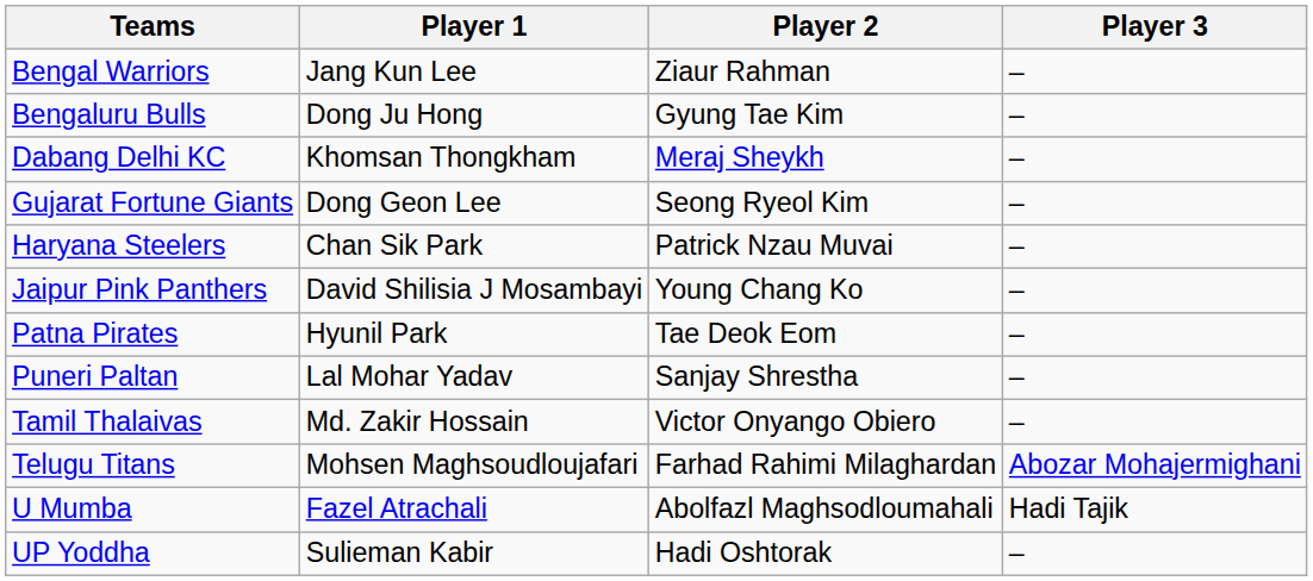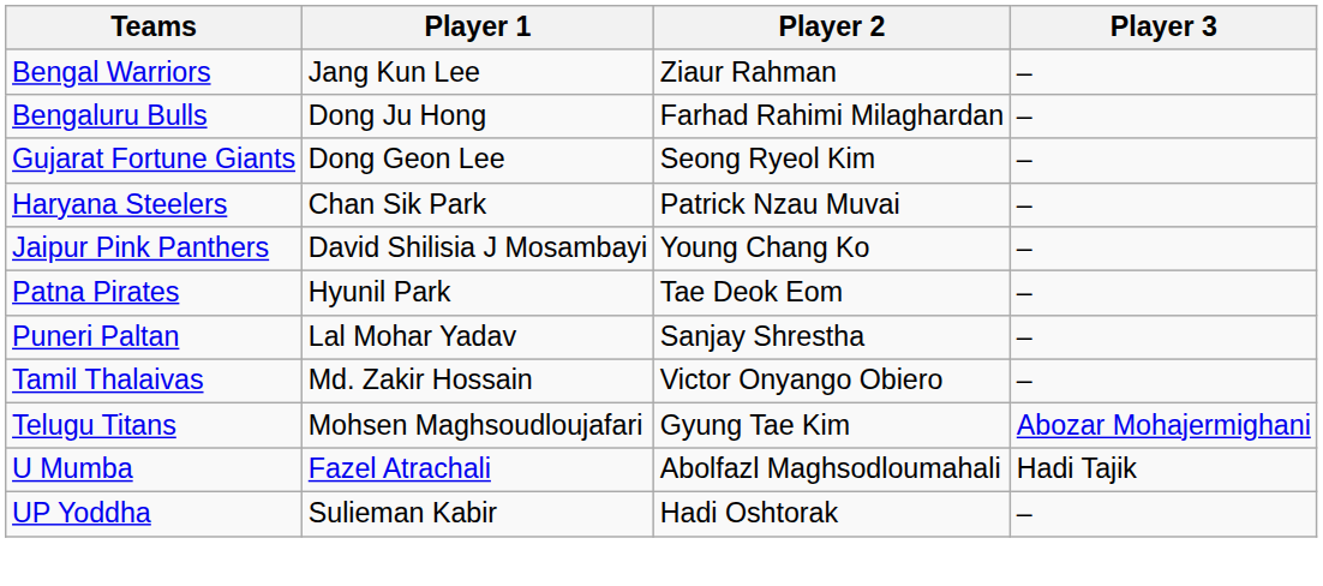Bengaluru Bulls | Player 2: Gyung Tae Kim -> Farhad Rahimi Milaghardan
- row: Dabang Delhi KC | Khomsan Thongkham | Meraj Sheykh | –
Telugu Titans | Player 2: Farhad Rahimi Milaghardan -> Gyung Tae Kim
